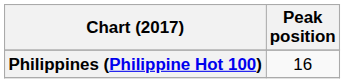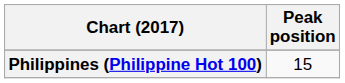Philippines (Philippine Hot 100) | Peak position: 16 -> 15
